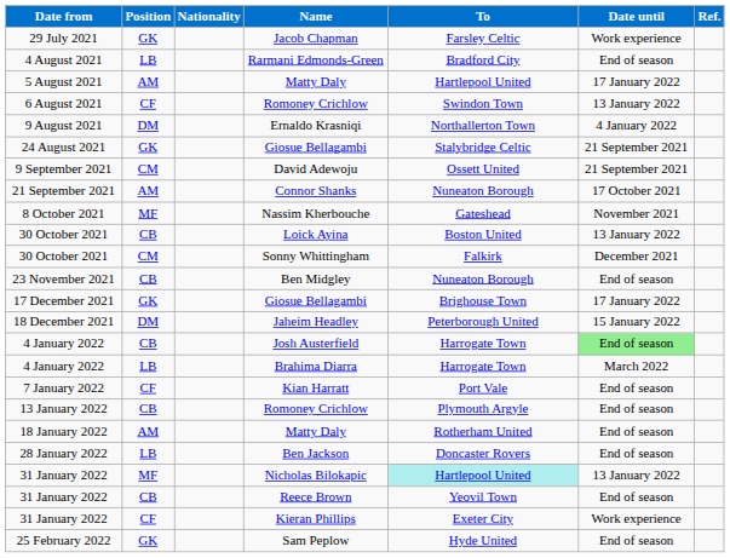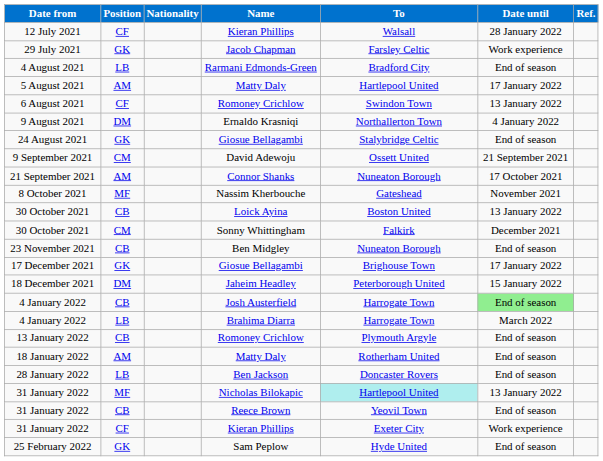+ row: 12 July 2021 | CF | Kieran Phillips | Walsall | 28 January 2022
24 August 2021 | Date until: 21 September 2021 -> End of season
- row: 7 January 2022 | CF | Kian Harratt | Port Vale | End of season
